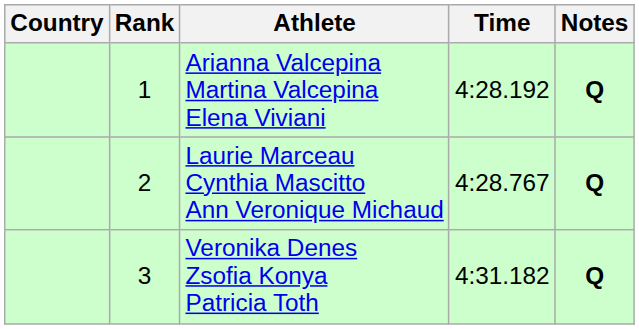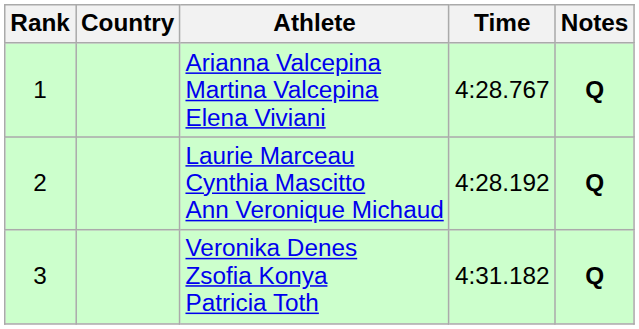columns swapped: Rank <-> Country
Arianna Valcepina Martina Valcepina Elena Viviani | Time: 4:28.192 -> 4:28.767
Laurie Marceau Cynthia Mascitto Ann Veronique Michaud | Time: 4:28.767 -> 4:28.192
